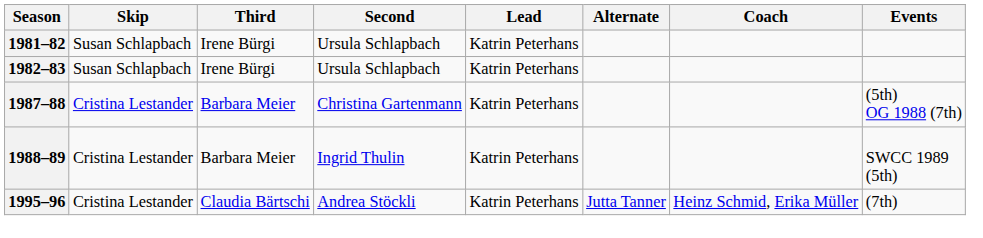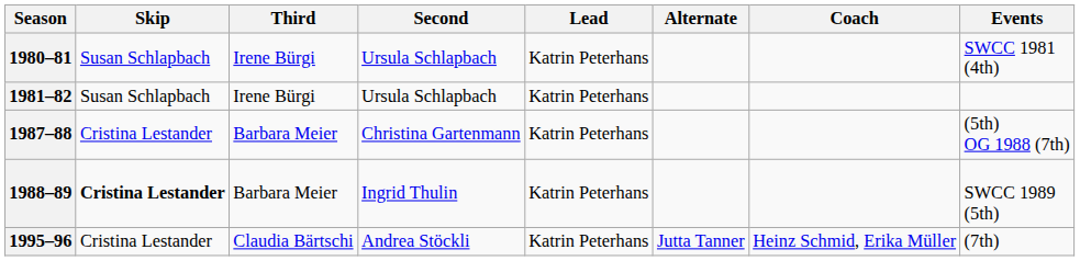+ row: 1980–81 | Susan Schlapbach | Irene Bürgi | Ursula Schlapbach | Katrin Peterhans | SWCC 1981 (4th)
- row: 1982–83 | Susan Schlapbach | Irene Bürgi | Ursula Schlapbach | Katrin Peterhans
1988–89 | Skip: normal -> bold
